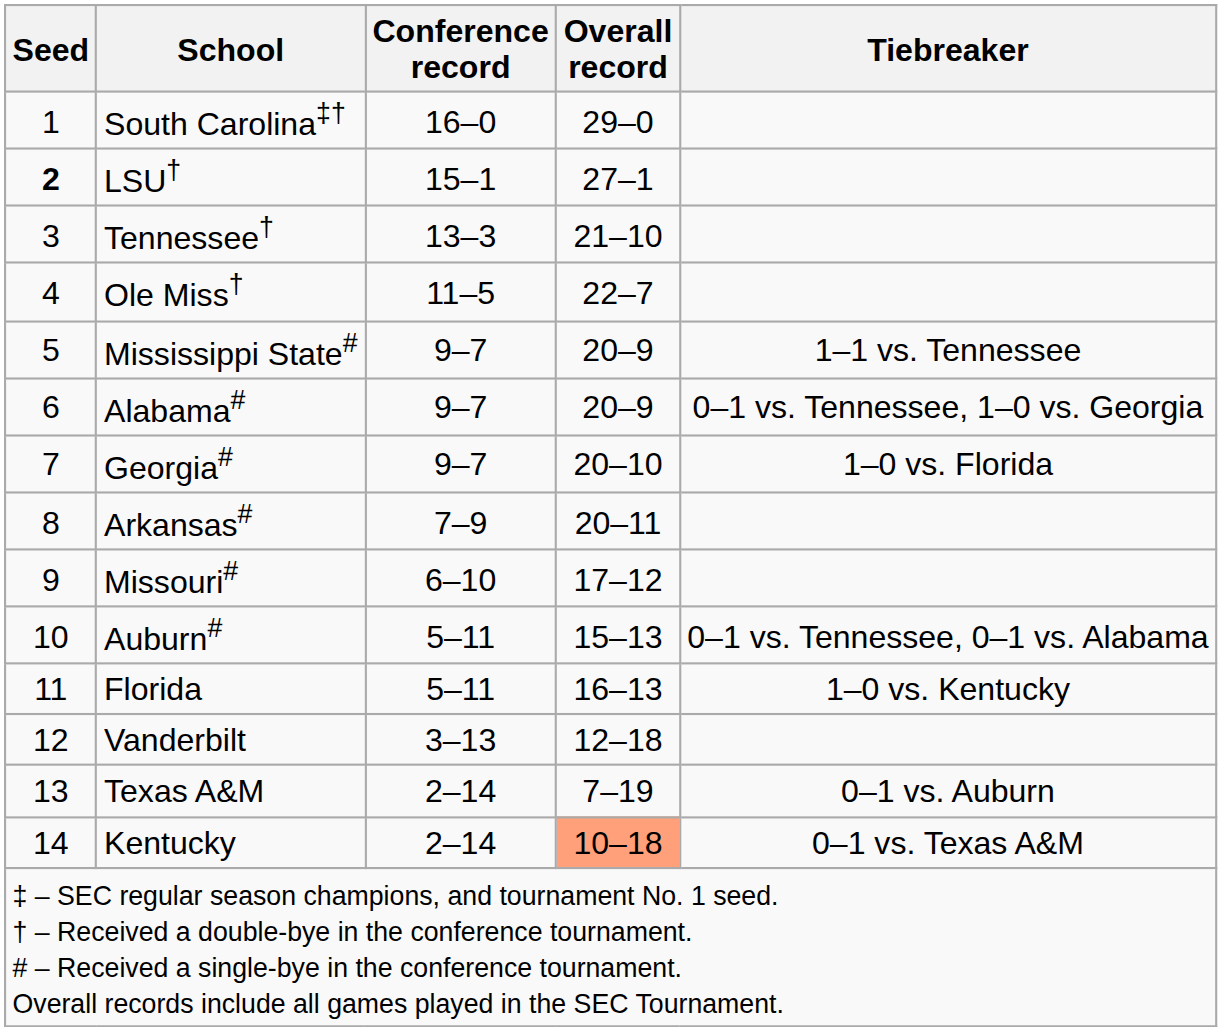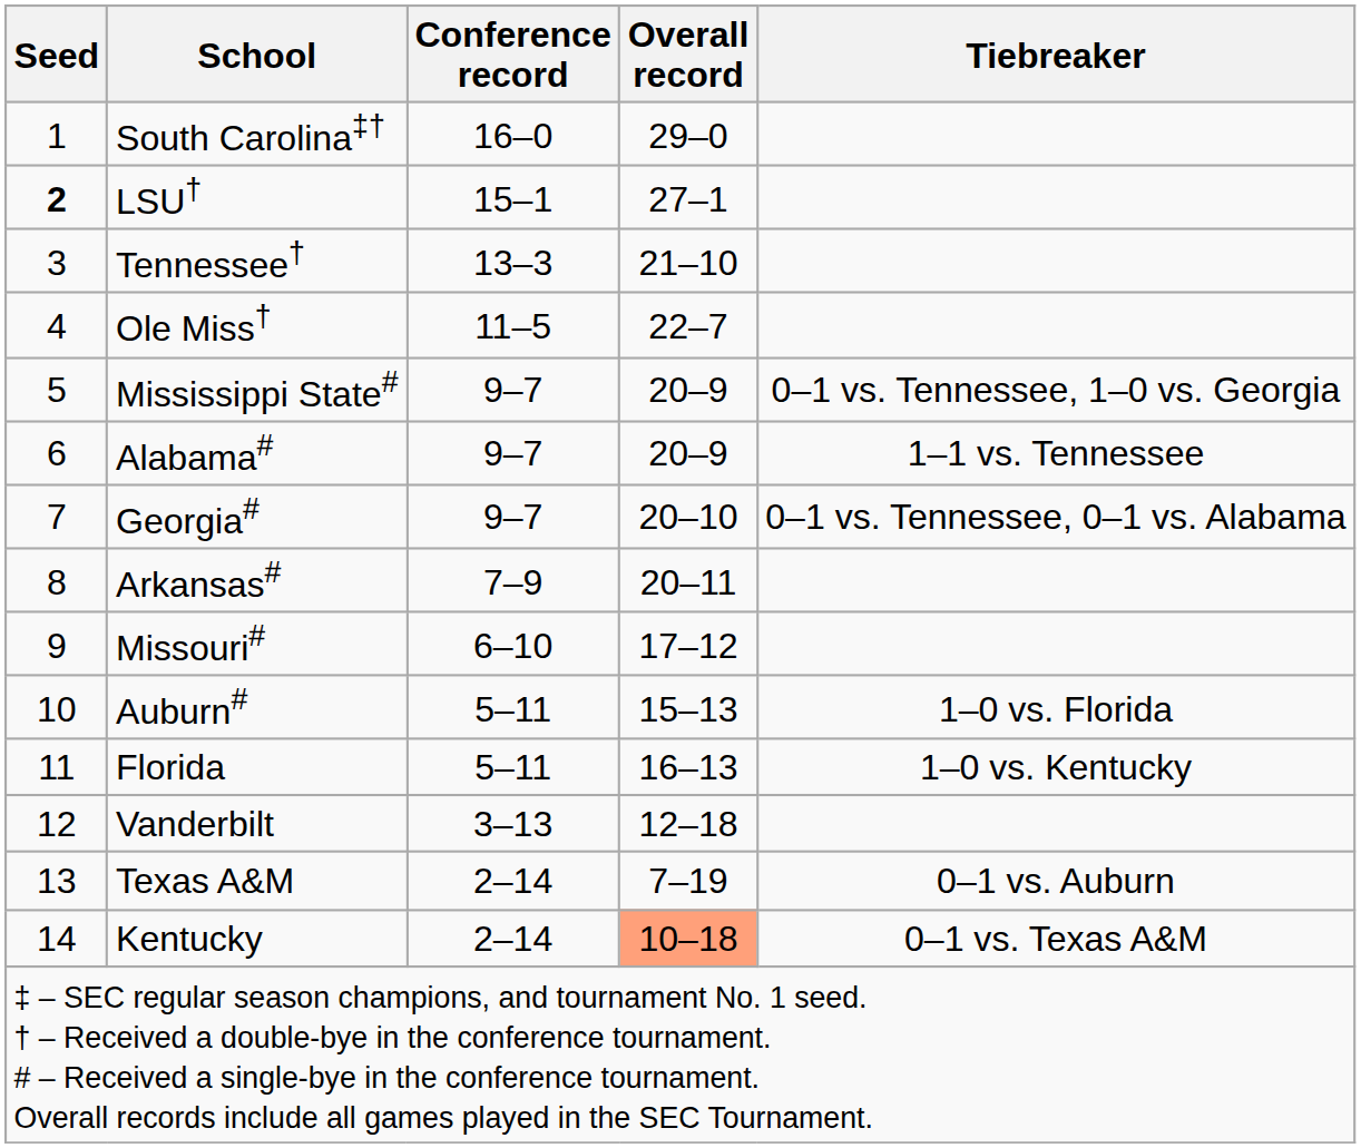Mississippi State# | Tiebreaker: 1–1 vs. Tennessee -> 0–1 vs. Tennessee, 1–0 vs. Georgia
Alabama# | Tiebreaker: 0–1 vs. Tennessee, 1–0 vs. Georgia -> 1–1 vs. Tennessee
Georgia# | Tiebreaker: 1–0 vs. Florida -> 0–1 vs. Tennessee, 0–1 vs. Alabama
Auburn# | Tiebreaker: 0–1 vs. Tennessee, 0–1 vs. Alabama -> 1–0 vs. Florida
